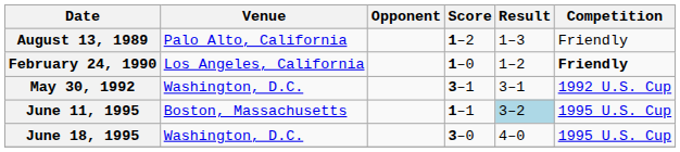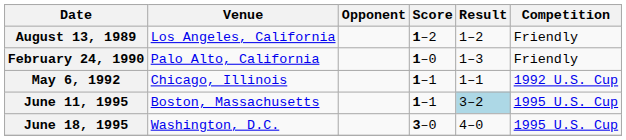August 13, 1989 | Venue: Palo Alto, California -> Los Angeles, California
August 13, 1989 | Result: 1–3 -> 1–2
February 24, 1990 | Venue: Los Angeles, California -> Palo Alto, California
February 24, 1990 | Result: 1–2 -> 1–3
February 24, 1990 | Competition: bold -> normal
- row: May 30, 1992 | Washington, D.C. | 3–1 | 3–1 | 1992 U.S. Cup
+ row: May 6, 1992 | Chicago, Illinois | 1–1 | 1–1 | 1992 U.S. Cup
